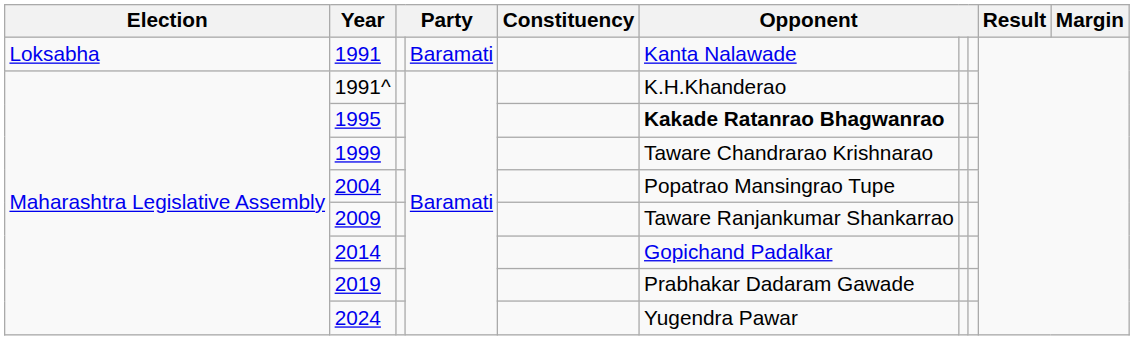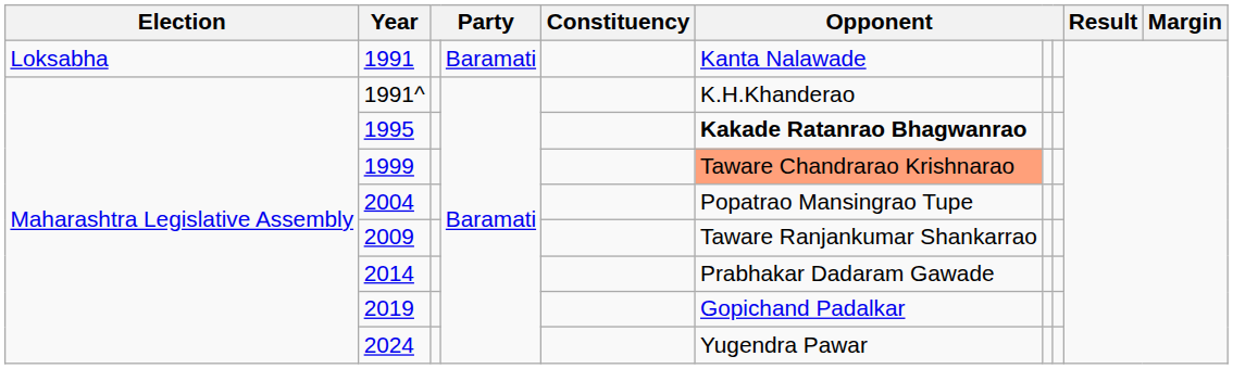1999 | column 6: no background -> lightsalmon background
2014 | column 6: Gopichand Padalkar -> Prabhakar Dadaram Gawade
2019 | column 6: Prabhakar Dadaram Gawade -> Gopichand Padalkar
